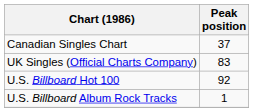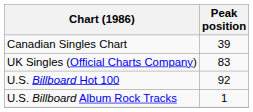Canadian Singles Chart | Peak position: 37 -> 39
